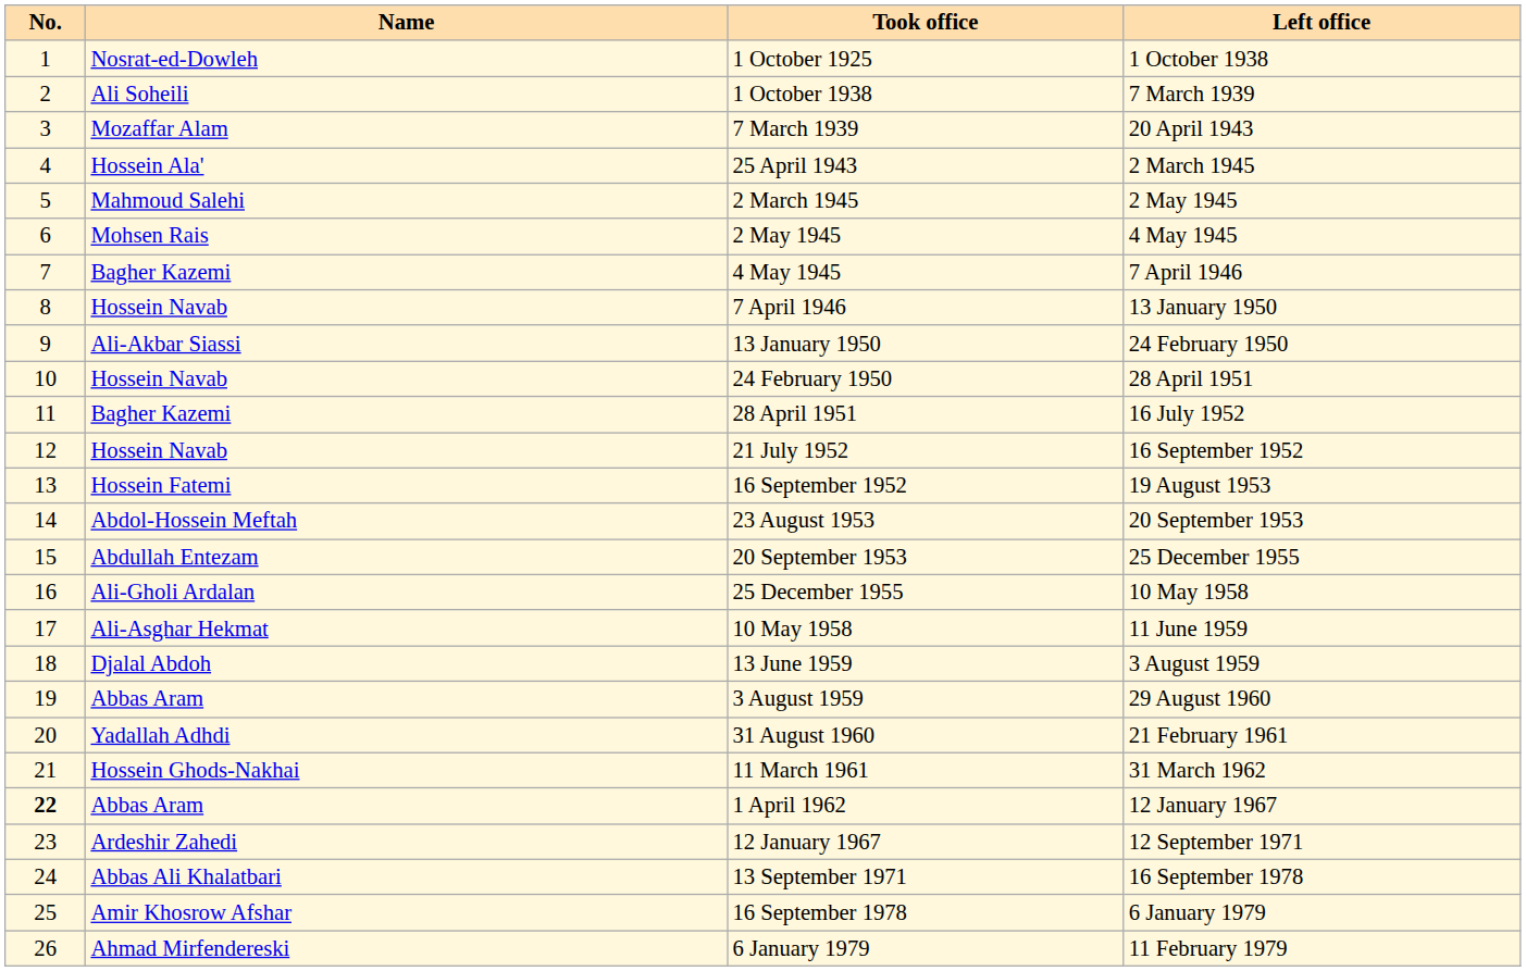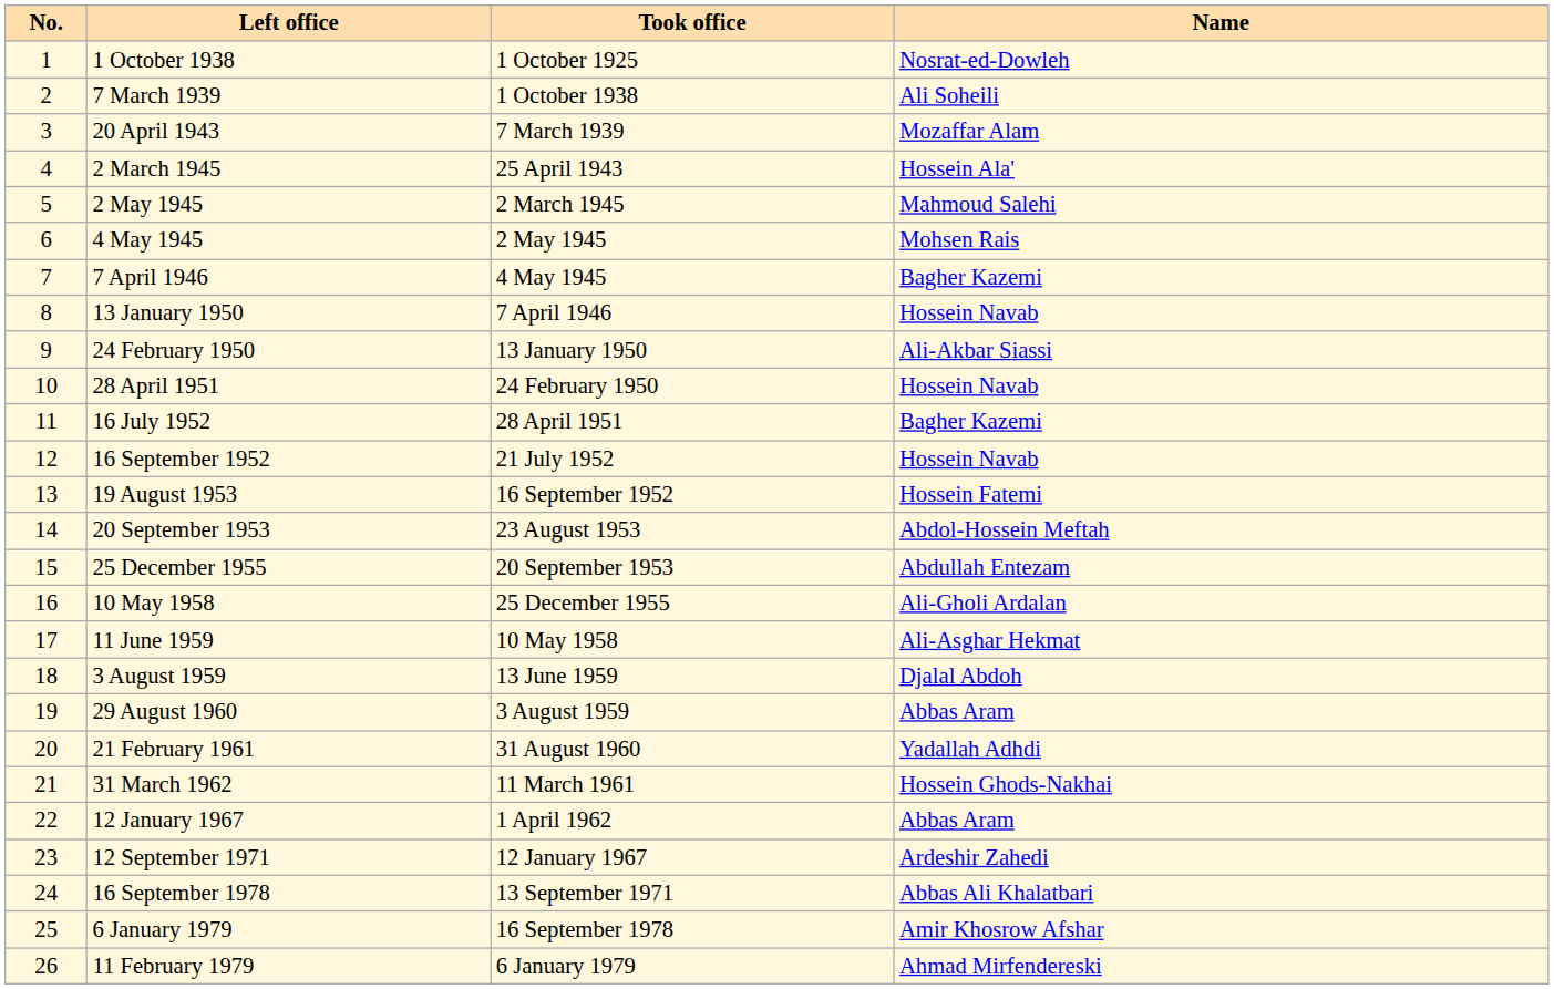columns swapped: Name <-> Left office
1 April 1962 | No.: bold -> normal
